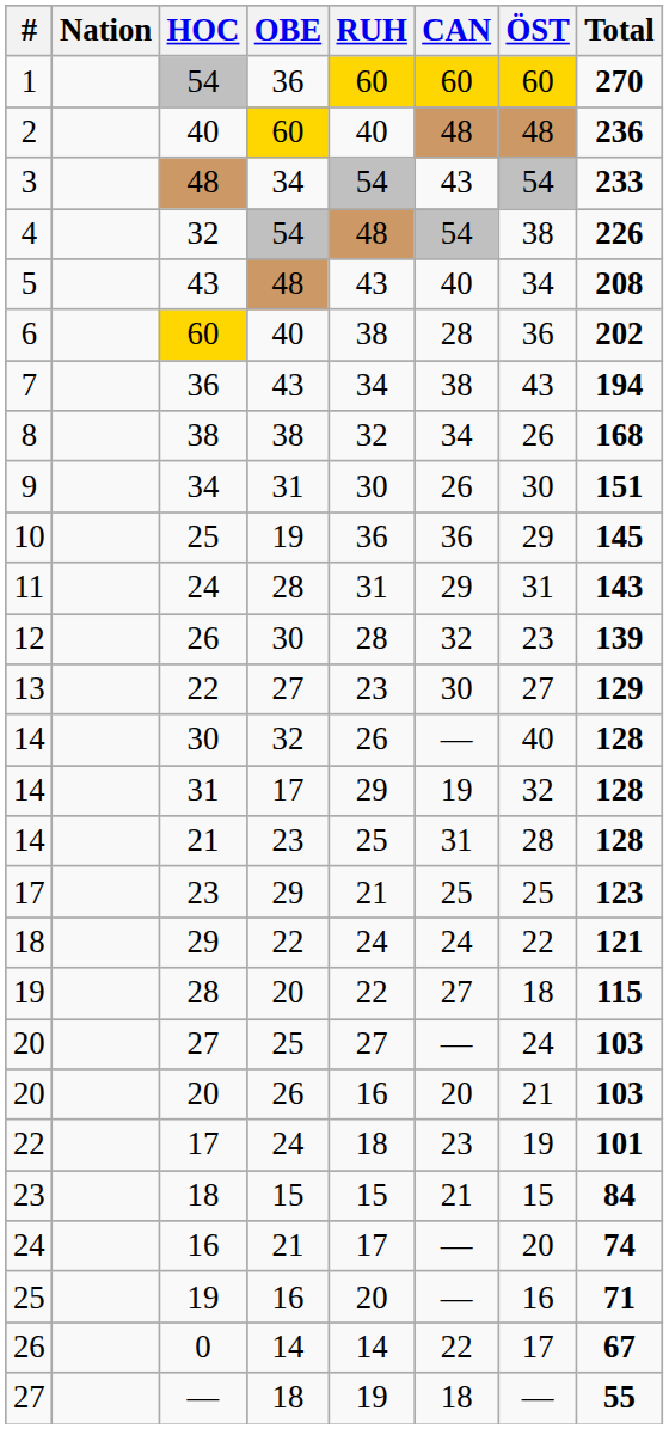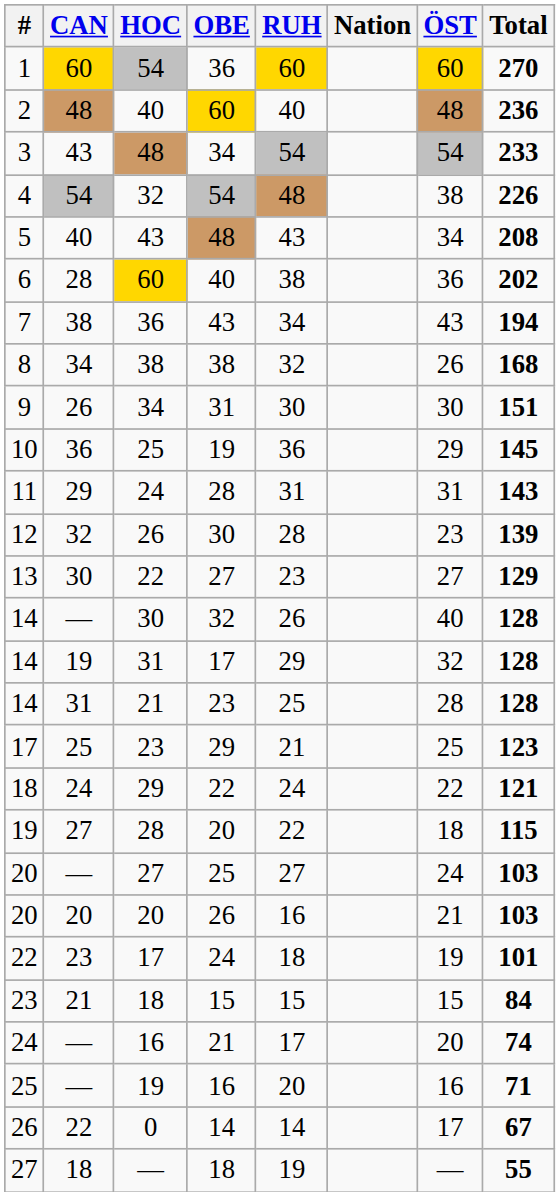columns swapped: Nation <-> CAN
